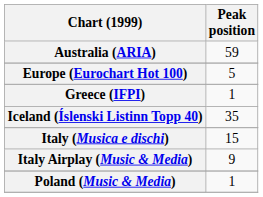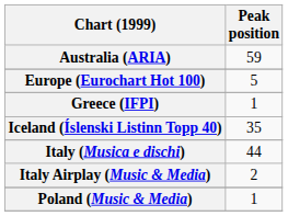Italy (Musica e dischi) | Peak position: 15 -> 44
Italy Airplay (Music & Media) | Peak position: 9 -> 2
